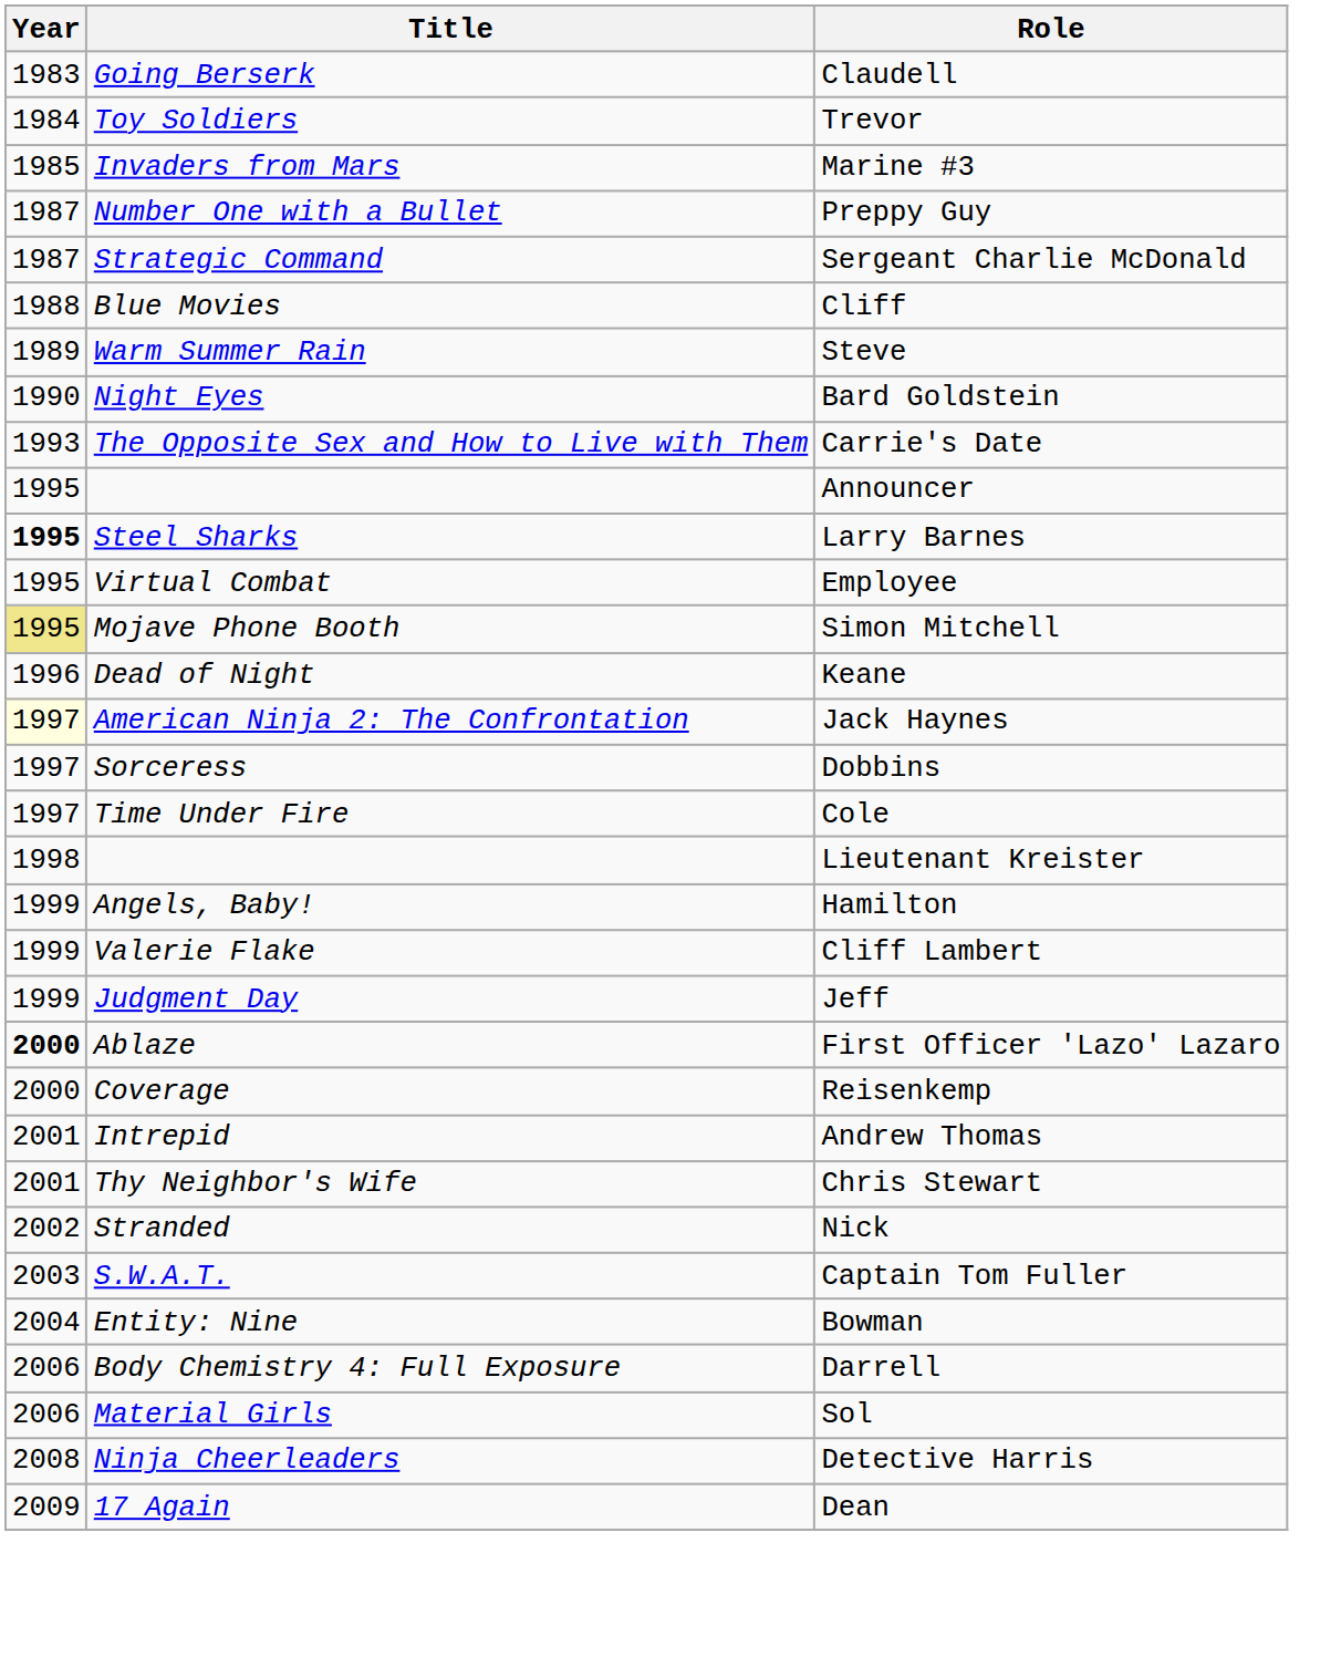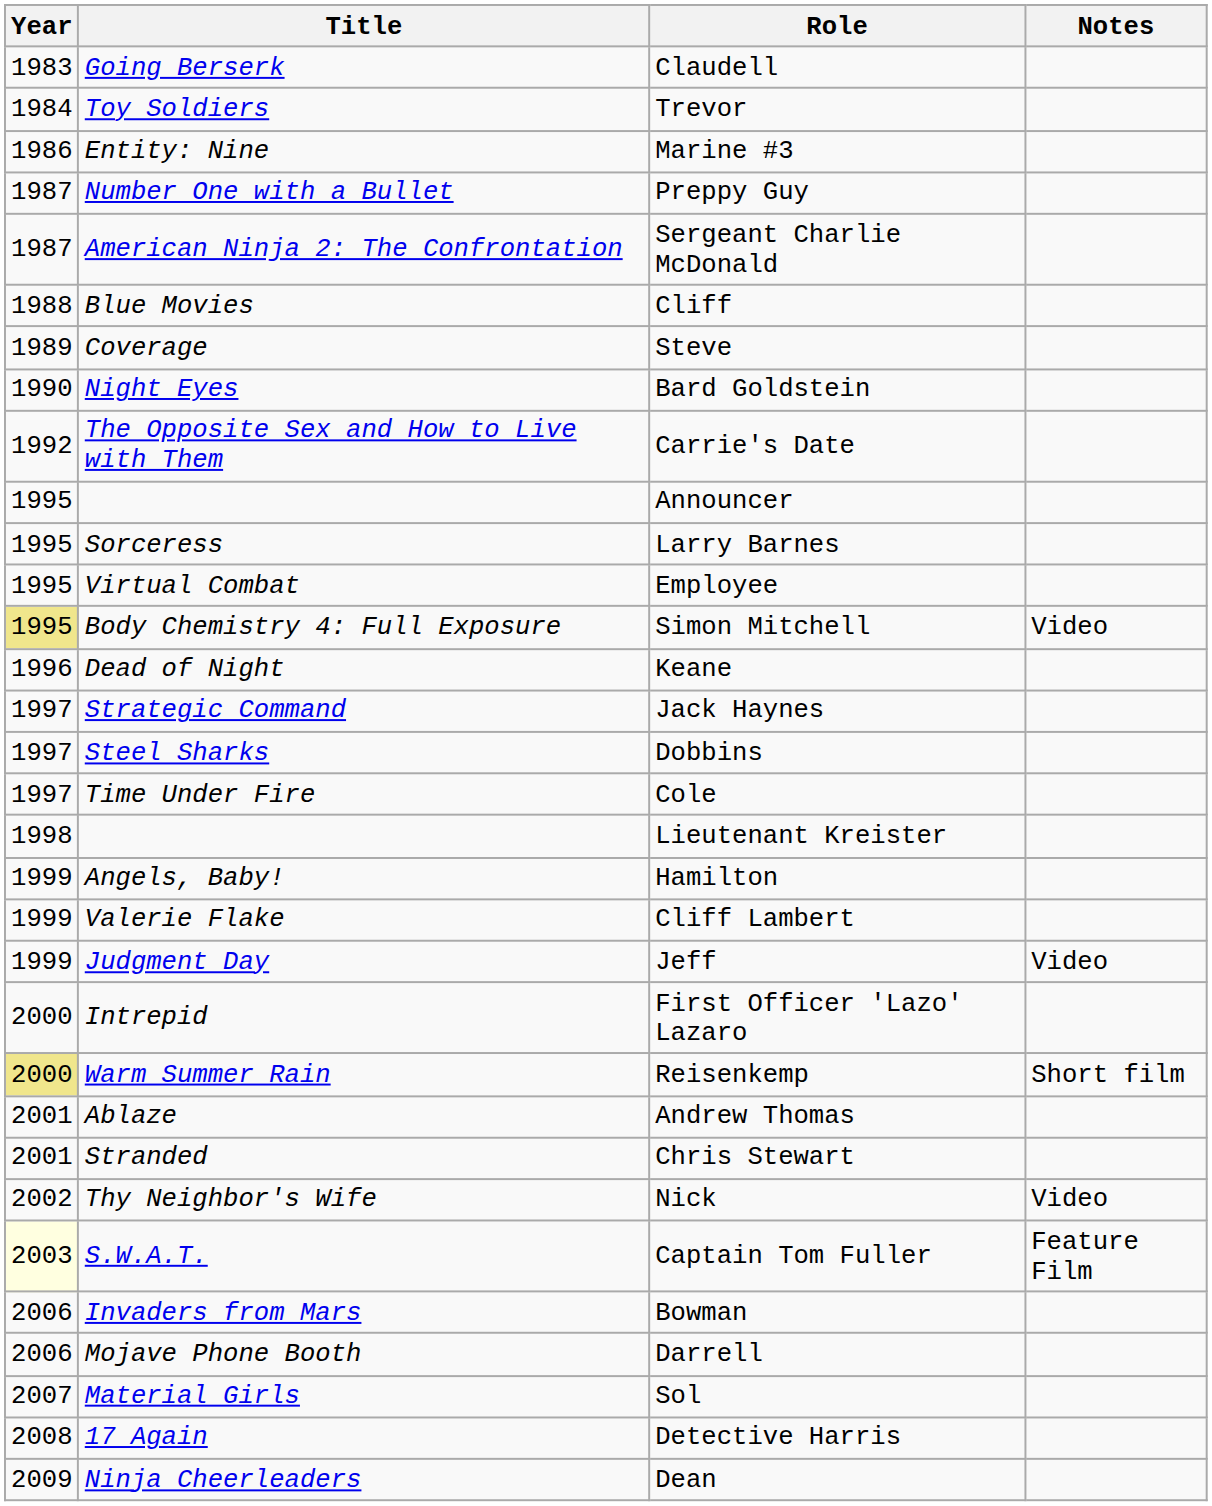+ column: Notes | Video | Video | Short film | Video | Feature Film
Marine #3 | Year: 1985 -> 1986
Marine #3 | Title: Invaders from Mars -> Entity: Nine
Sergeant Charlie McDonald | Title: Strategic Command -> American Ninja 2: The Confrontation
Steve | Title: Warm Summer Rain -> Coverage
Carrie's Date | Year: 1993 -> 1992
Larry Barnes | Year: bold -> normal
Larry Barnes | Title: Steel Sharks -> Sorceress
Simon Mitchell | Title: Mojave Phone Booth -> Body Chemistry 4: Full Exposure
Jack Haynes | Year: lightyellow background -> no background
Jack Haynes | Title: American Ninja 2: The Confrontation -> Strategic Command
Dobbins | Title: Sorceress -> Steel Sharks
First Officer 'Lazo' Lazaro | Year: bold -> normal
First Officer 'Lazo' Lazaro | Title: Ablaze -> Intrepid
Reisenkemp | Year: no background -> khaki background
Reisenkemp | Title: Coverage -> Warm Summer Rain
Andrew Thomas | Title: Intrepid -> Ablaze
Chris Stewart | Title: Thy Neighbor's Wife -> Stranded
Nick | Title: Stranded -> Thy Neighbor's Wife
Captain Tom Fuller | Year: no background -> lightyellow background
Bowman | Year: 2004 -> 2006
Bowman | Title: Entity: Nine -> Invaders from Mars
Darrell | Title: Body Chemistry 4: Full Exposure -> Mojave Phone Booth
Sol | Year: 2006 -> 2007
Detective Harris | Title: Ninja Cheerleaders -> 17 Again
Dean | Title: 17 Again -> Ninja Cheerleaders
